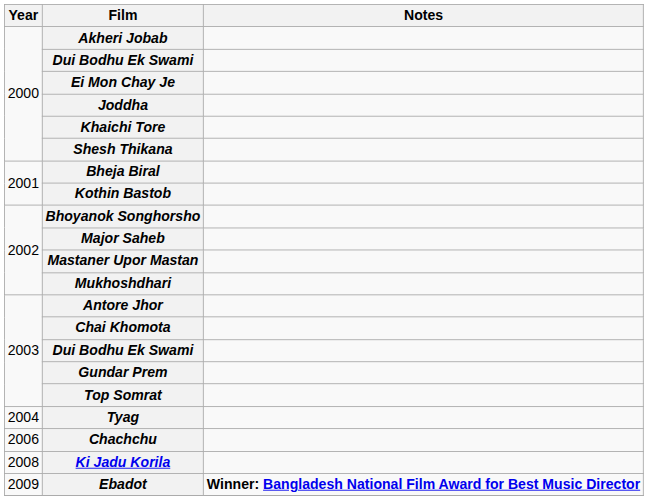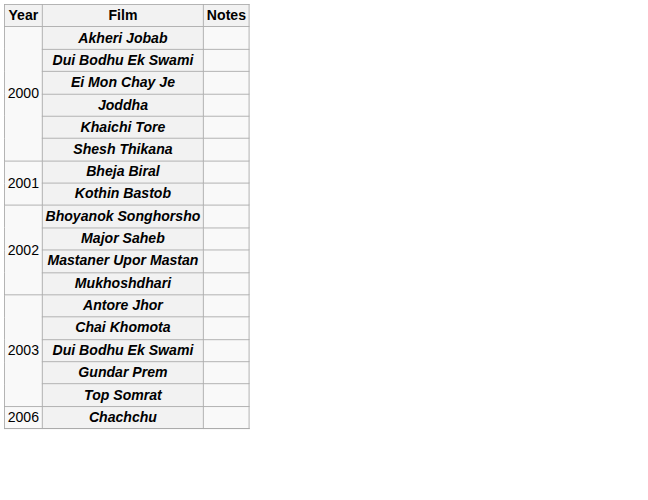- row: 2004 | Tyag
- row: 2008 | Ki Jadu Korila
- row: 2009 | Ebadot | Winner: Bangladesh National Film Award for Best Music Director
